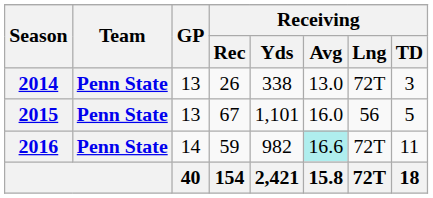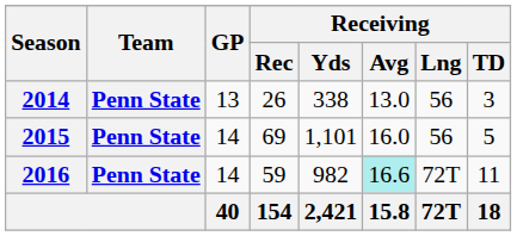2014 | Receiving / Lng: 72T -> 56
2015 | GP: 13 -> 14
2015 | Receiving / Rec: 67 -> 69
